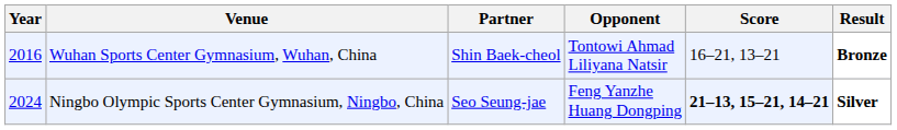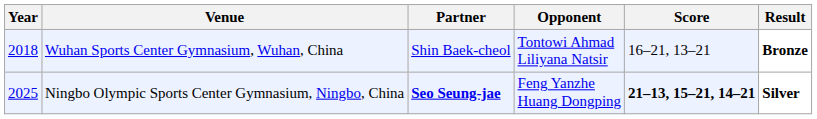Wuhan Sports Center Gymnasium, Wuhan, China | Year: 2016 -> 2018
Ningbo Olympic Sports Center Gymnasium, Ningbo, China | Year: 2024 -> 2025
Ningbo Olympic Sports Center Gymnasium, Ningbo, China | Partner: normal -> bold
